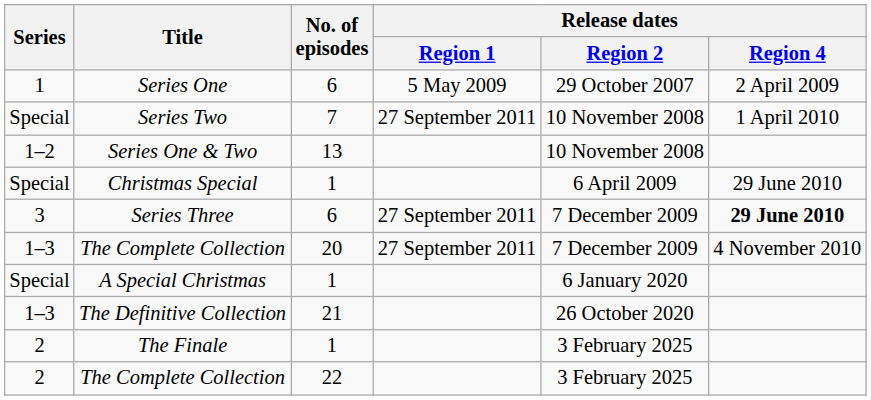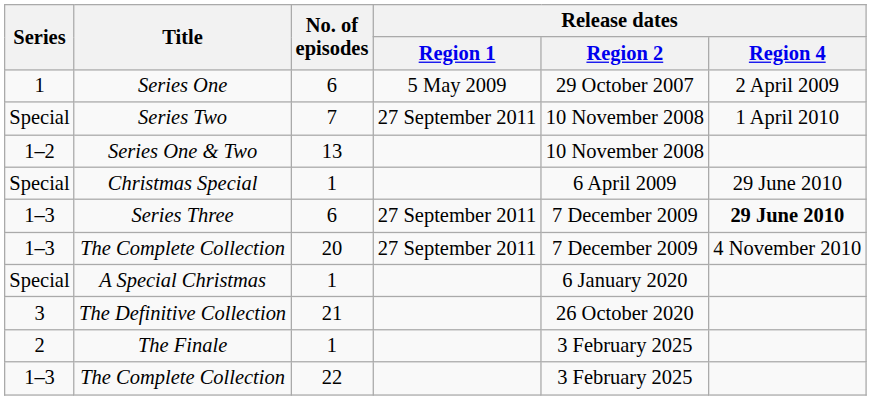Series Three | Series: 3 -> 1–3
The Definitive Collection | Series: 1–3 -> 3
The Complete Collection / 22 | Series: 2 -> 1–3
